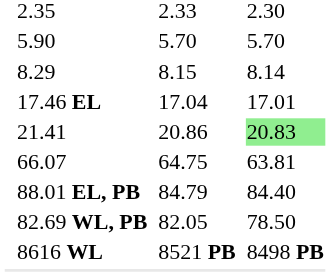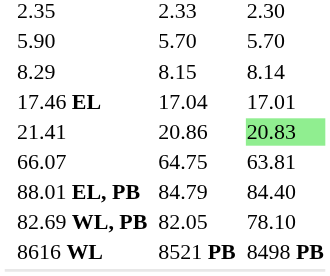82.69 WL, PB | column 7: 78.50 -> 78.10
